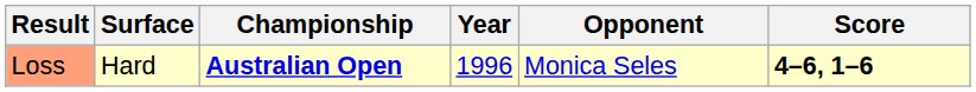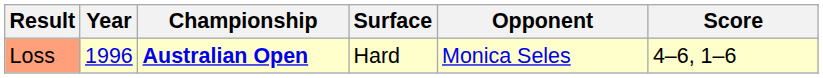columns swapped: Year <-> Surface
Loss | Score: bold -> normal
